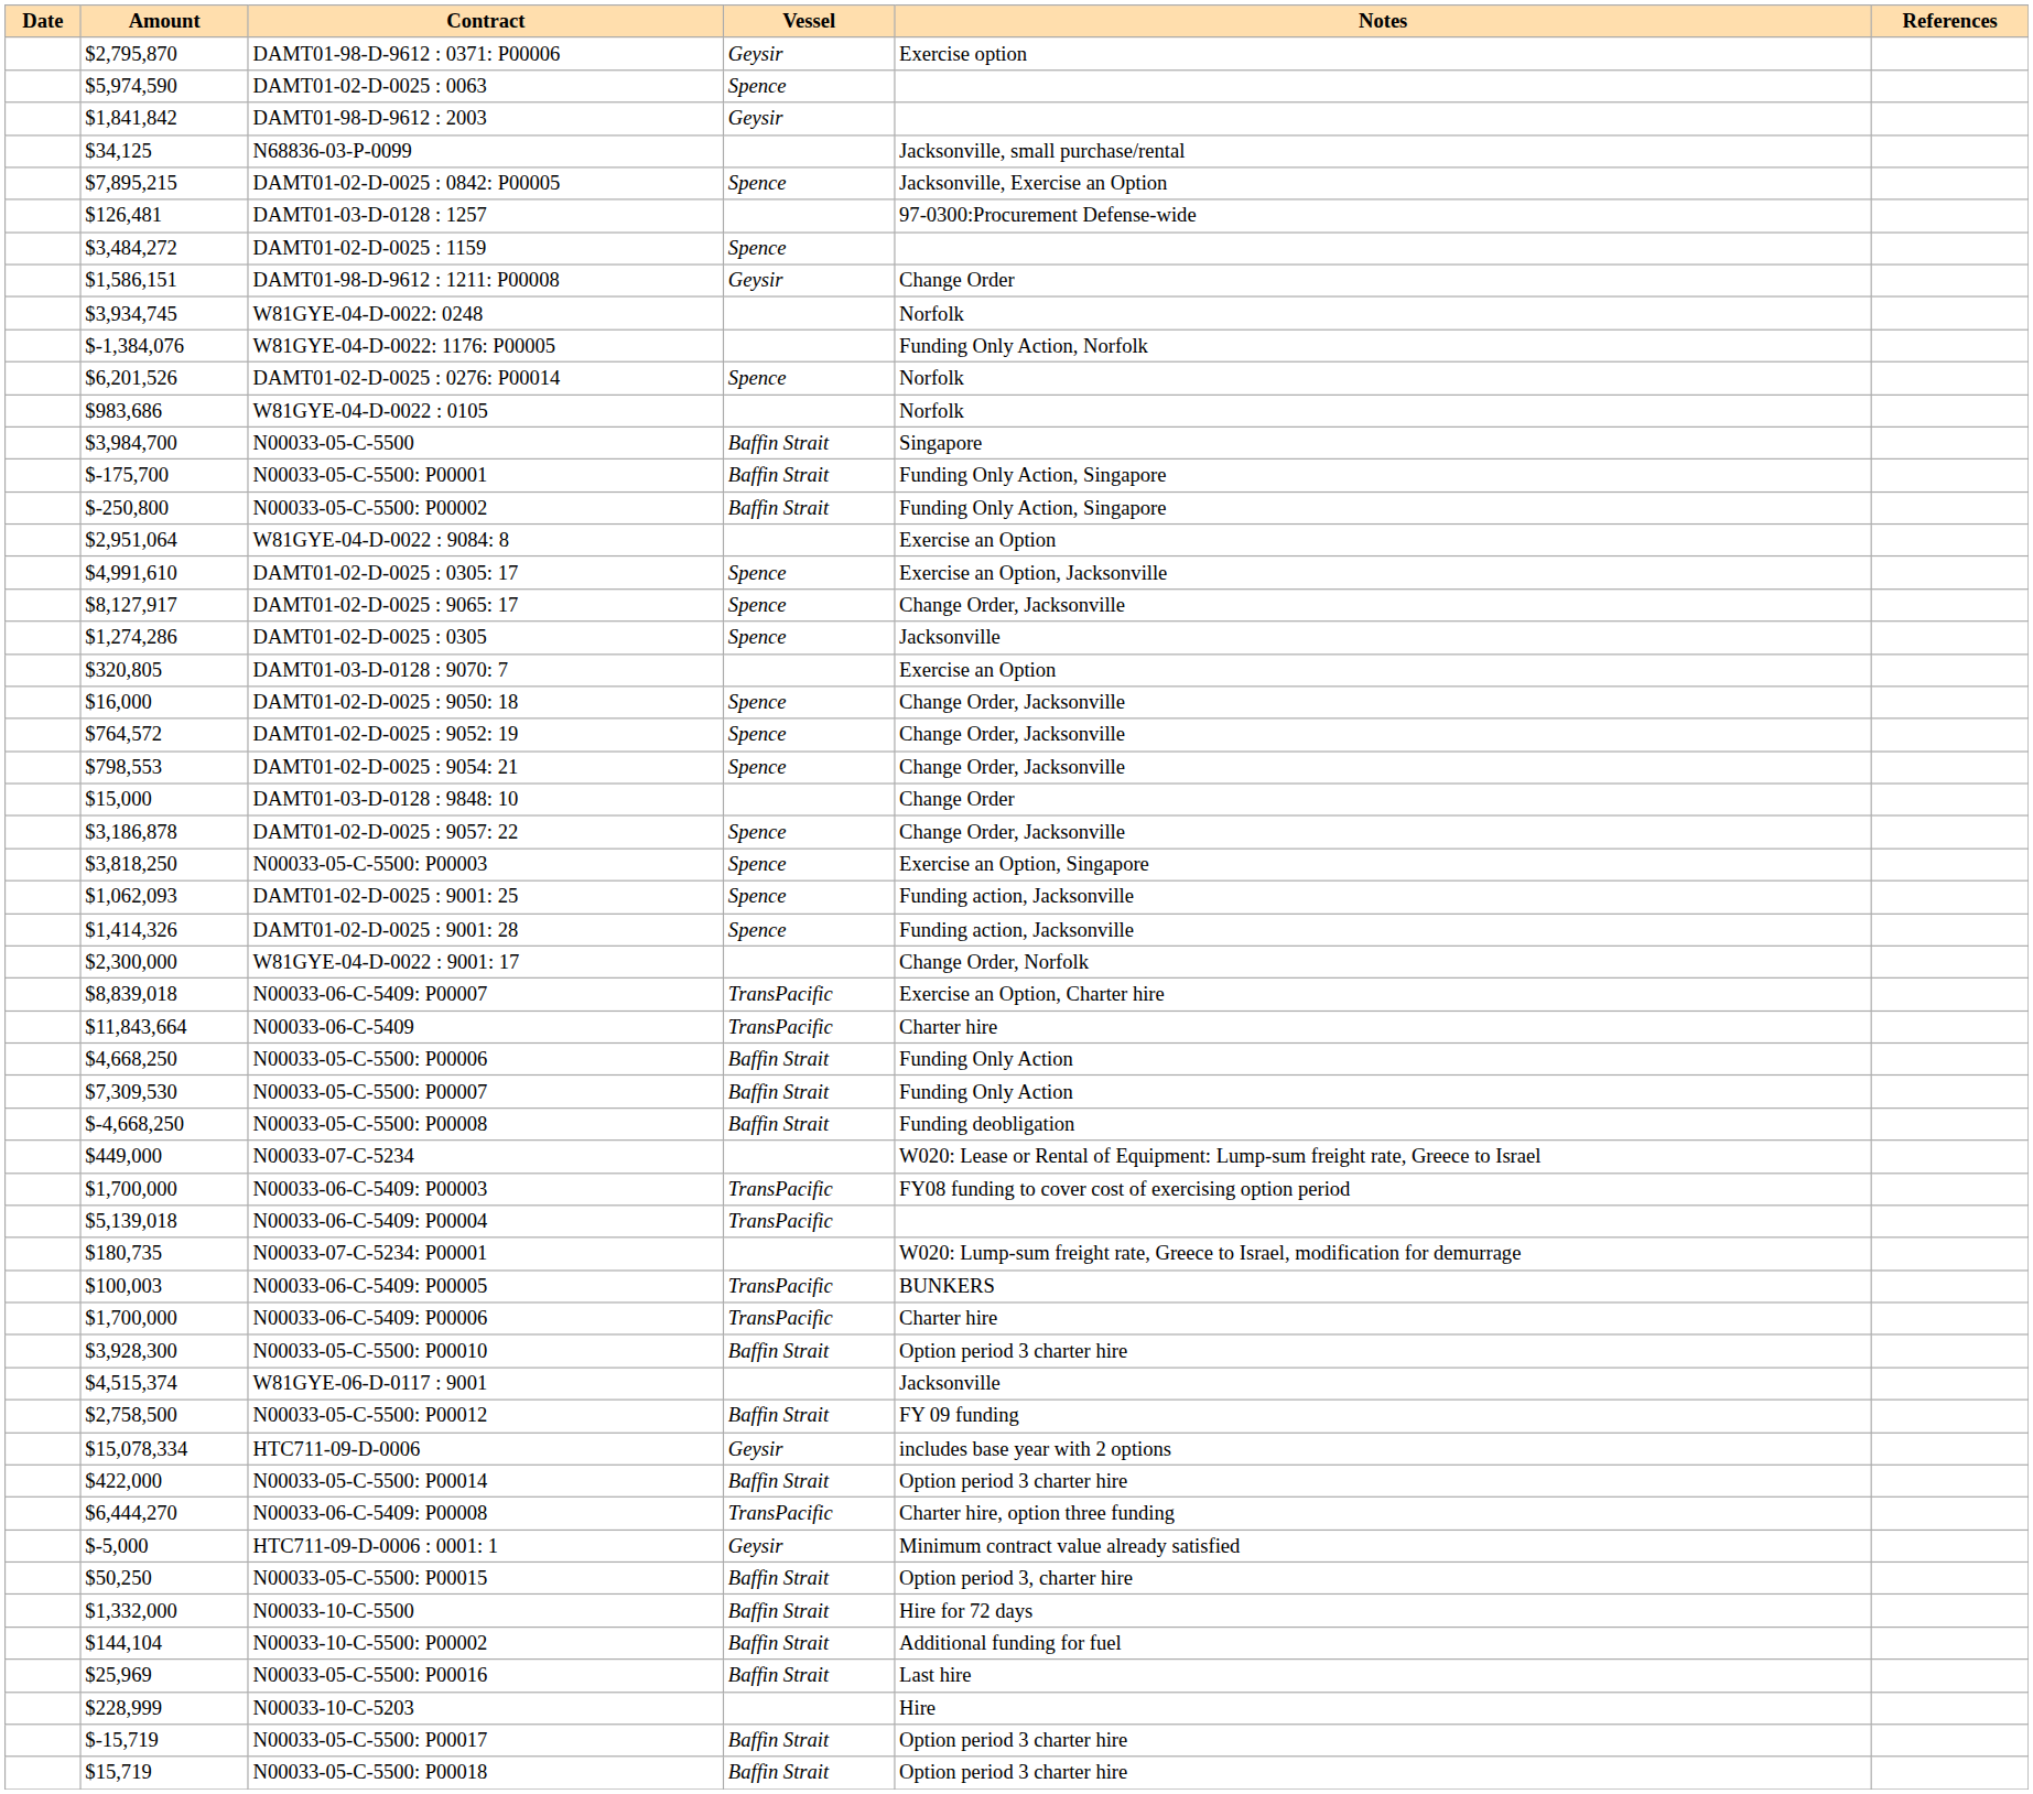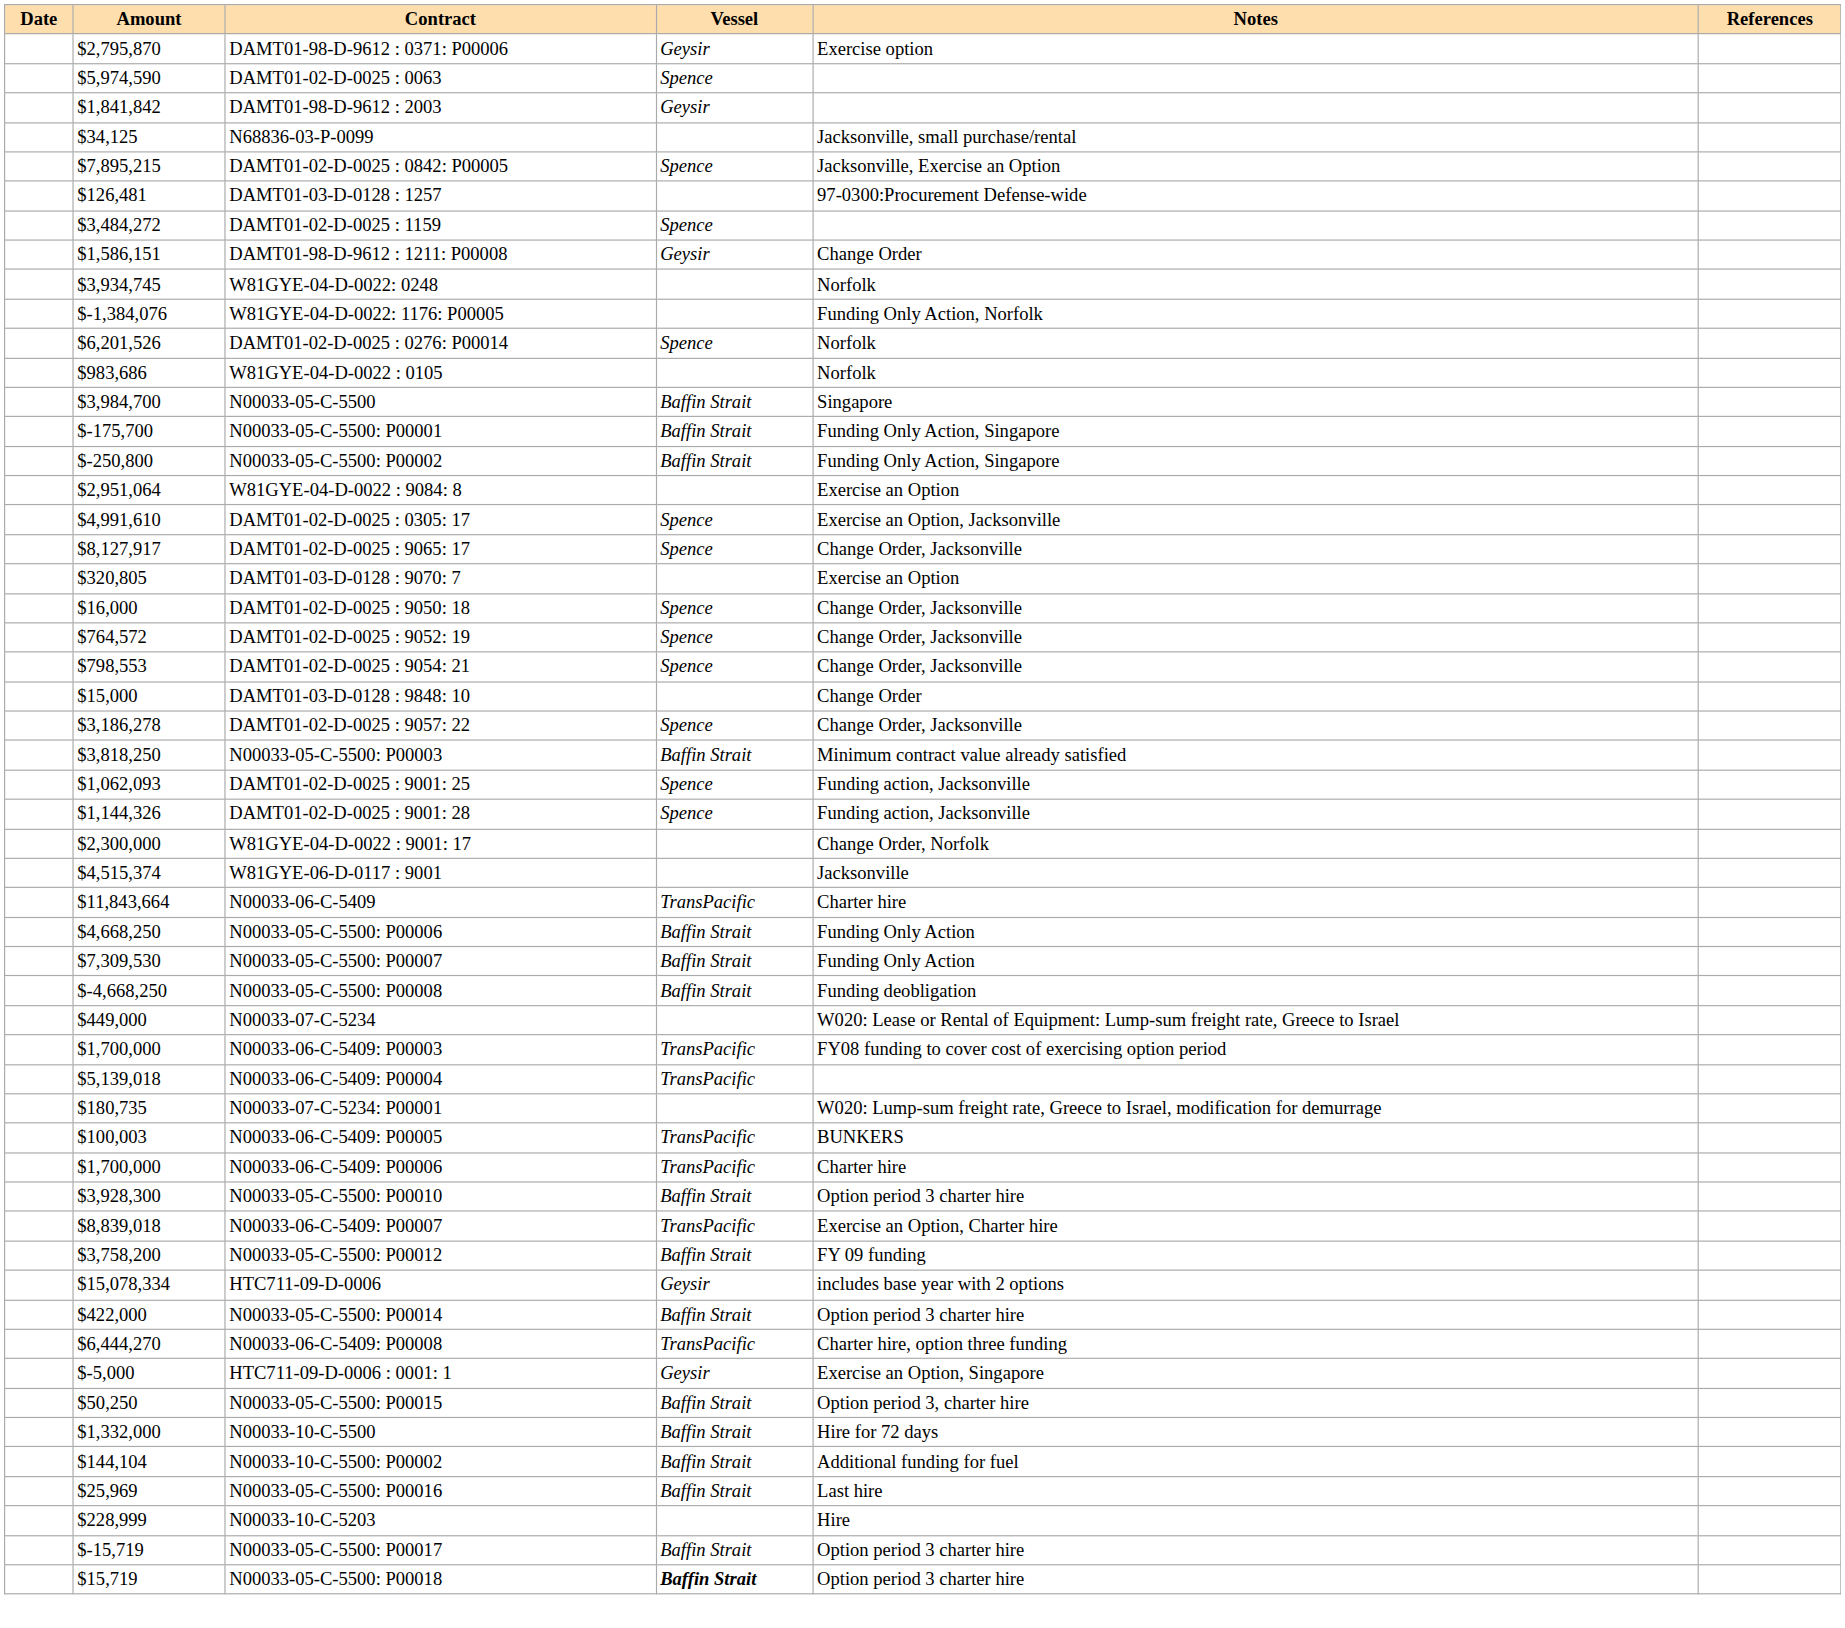- row: $1,274,286 | DAMT01-02-D-0025 : 0305 | Spence | Jacksonville
DAMT01-02-D-0025 : 9057: 22 | Amount: $3,186,878 -> $3,186,278
N00033-05-C-5500: P00003 | Vessel: Spence -> Baffin Strait
N00033-05-C-5500: P00003 | Notes: Exercise an Option, Singapore -> Minimum contract value already satisfied
DAMT01-02-D-0025 : 9001: 28 | Amount: $1,414,326 -> $1,144,326
rows swapped: W81GYE-06-D-0117 : 9001 <-> N00033-06-C-5409: P00007
N00033-05-C-5500: P00012 | Amount: $2,758,500 -> $3,758,200
HTC711-09-D-0006 : 0001: 1 | Notes: Minimum contract value already satisfied -> Exercise an Option, Singapore
N00033-05-C-5500: P00018 | Vessel: normal -> bold
